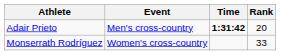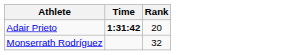- column: Event | Men's cross-country | Women's cross-country
Monserrath Rodríguez | Rank: 33 -> 32
